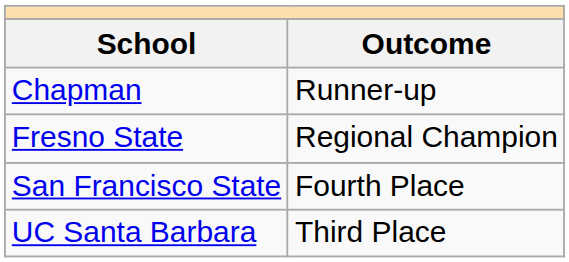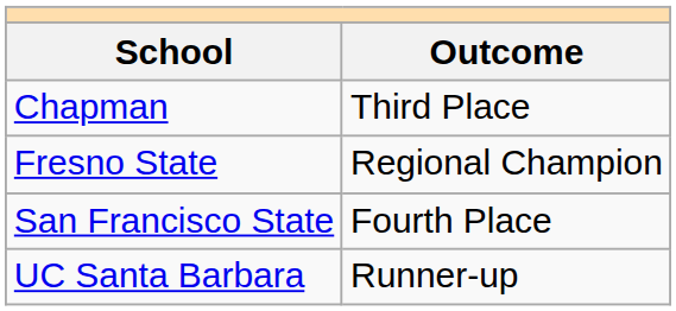Chapman | Outcome: Runner-up -> Third Place
UC Santa Barbara | Outcome: Third Place -> Runner-up
